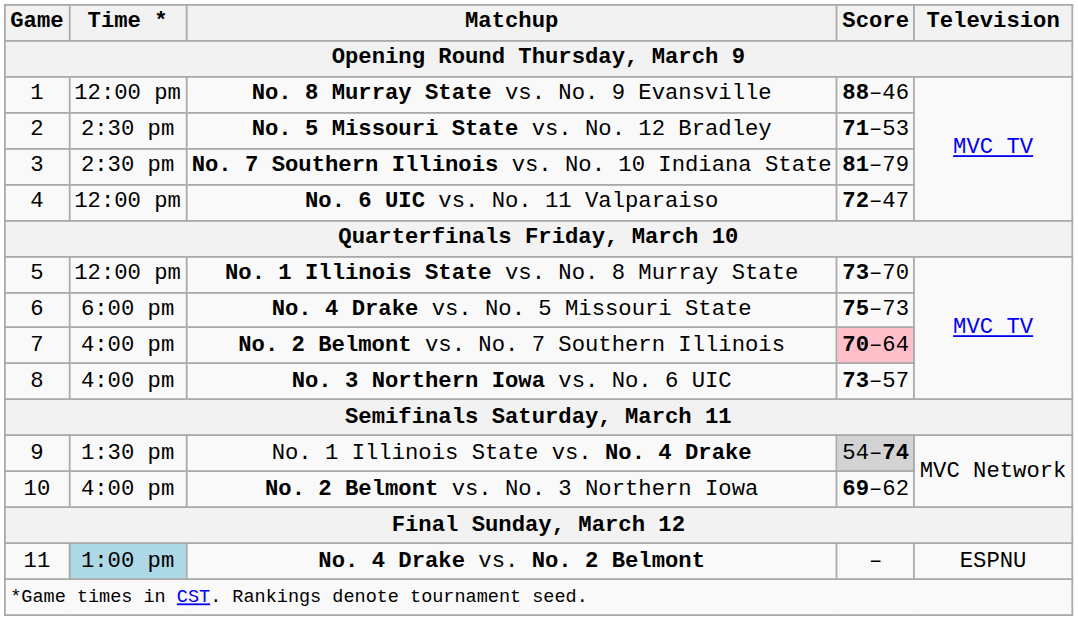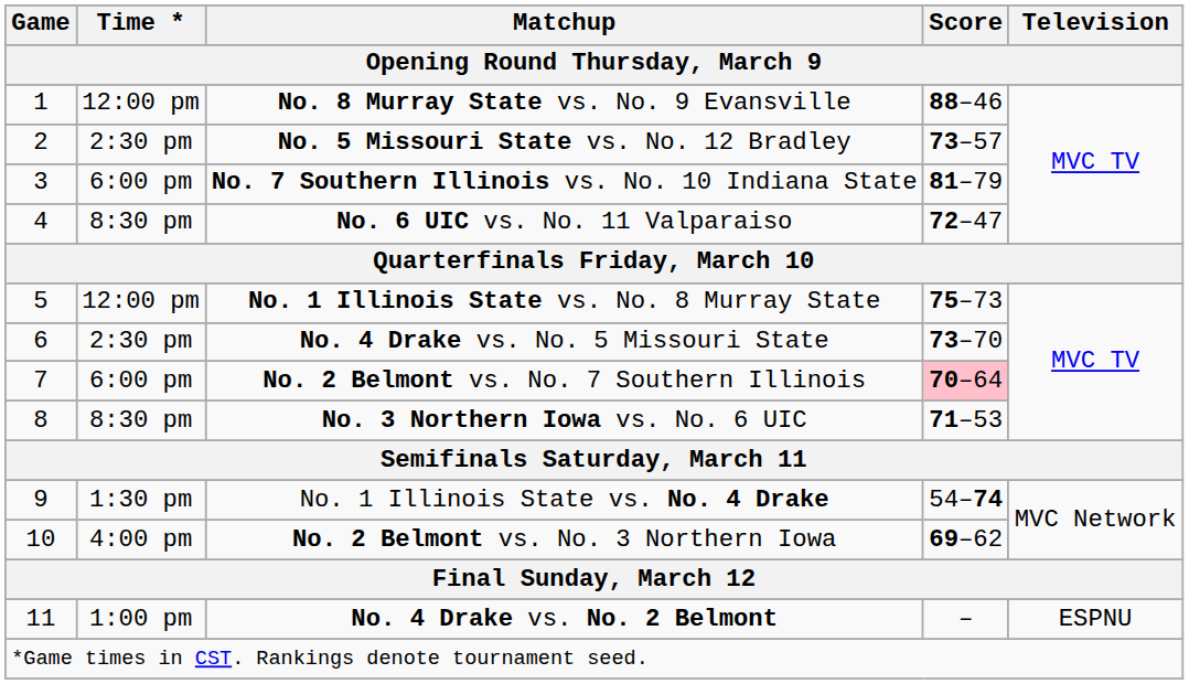No. 5 Missouri State vs. No. 12 Bradley | Score: 71–53 -> 73–57
No. 7 Southern Illinois vs. No. 10 Indiana State | Time *: 2:30 pm -> 6:00 pm
No. 6 UIC vs. No. 11 Valparaiso | Time *: 12:00 pm -> 8:30 pm
No. 1 Illinois State vs. No. 8 Murray State | Score: 73–70 -> 75–73
No. 4 Drake vs. No. 5 Missouri State | Time *: 6:00 pm -> 2:30 pm
No. 4 Drake vs. No. 5 Missouri State | Score: 75–73 -> 73–70
No. 2 Belmont vs. No. 7 Southern Illinois | Time *: 4:00 pm -> 6:00 pm
No. 3 Northern Iowa vs. No. 6 UIC | Time *: 4:00 pm -> 8:30 pm
No. 3 Northern Iowa vs. No. 6 UIC | Score: 73–57 -> 71–53
No. 1 Illinois State vs. No. 4 Drake | Score: lightgrey background -> no background
No. 4 Drake vs. No. 2 Belmont | Time *: lightblue background -> no background
